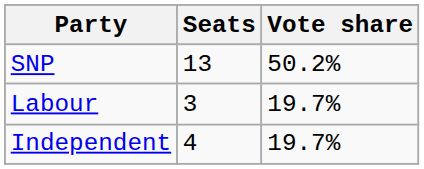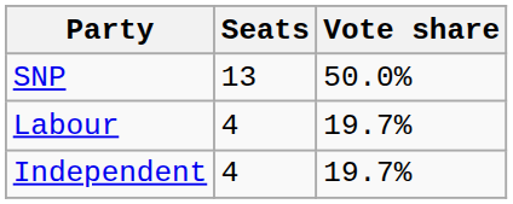SNP | Vote share: 50.2% -> 50.0%
Labour | Seats: 3 -> 4
